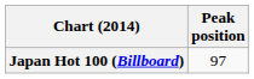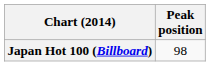Japan Hot 100 (Billboard) | Peak position: 97 -> 98
